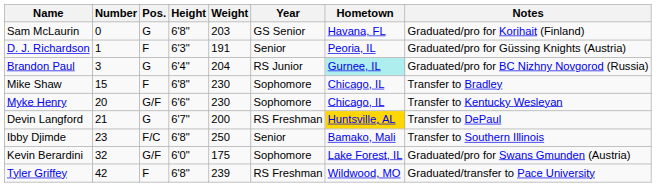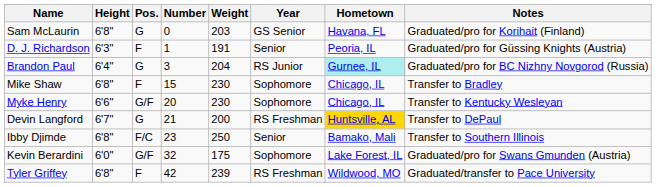columns swapped: Number <-> Height
